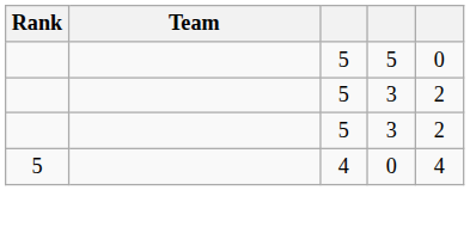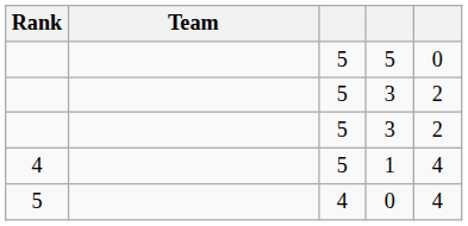+ row: 4 | 5 | 1 | 4
